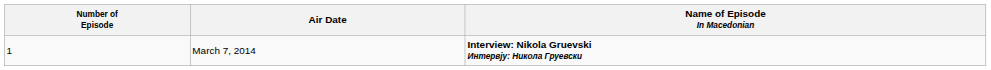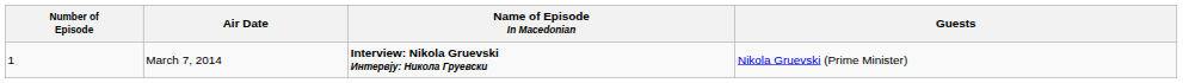+ column: Guests | Nikola Gruevski (Prime Minister)
